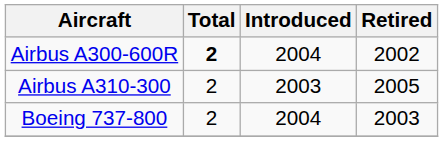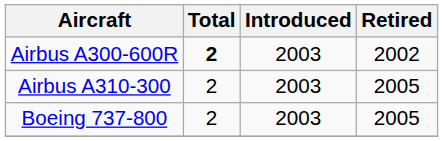Airbus A300-600R | Introduced: 2004 -> 2003
Boeing 737-800 | Introduced: 2004 -> 2003
Boeing 737-800 | Retired: 2003 -> 2005
